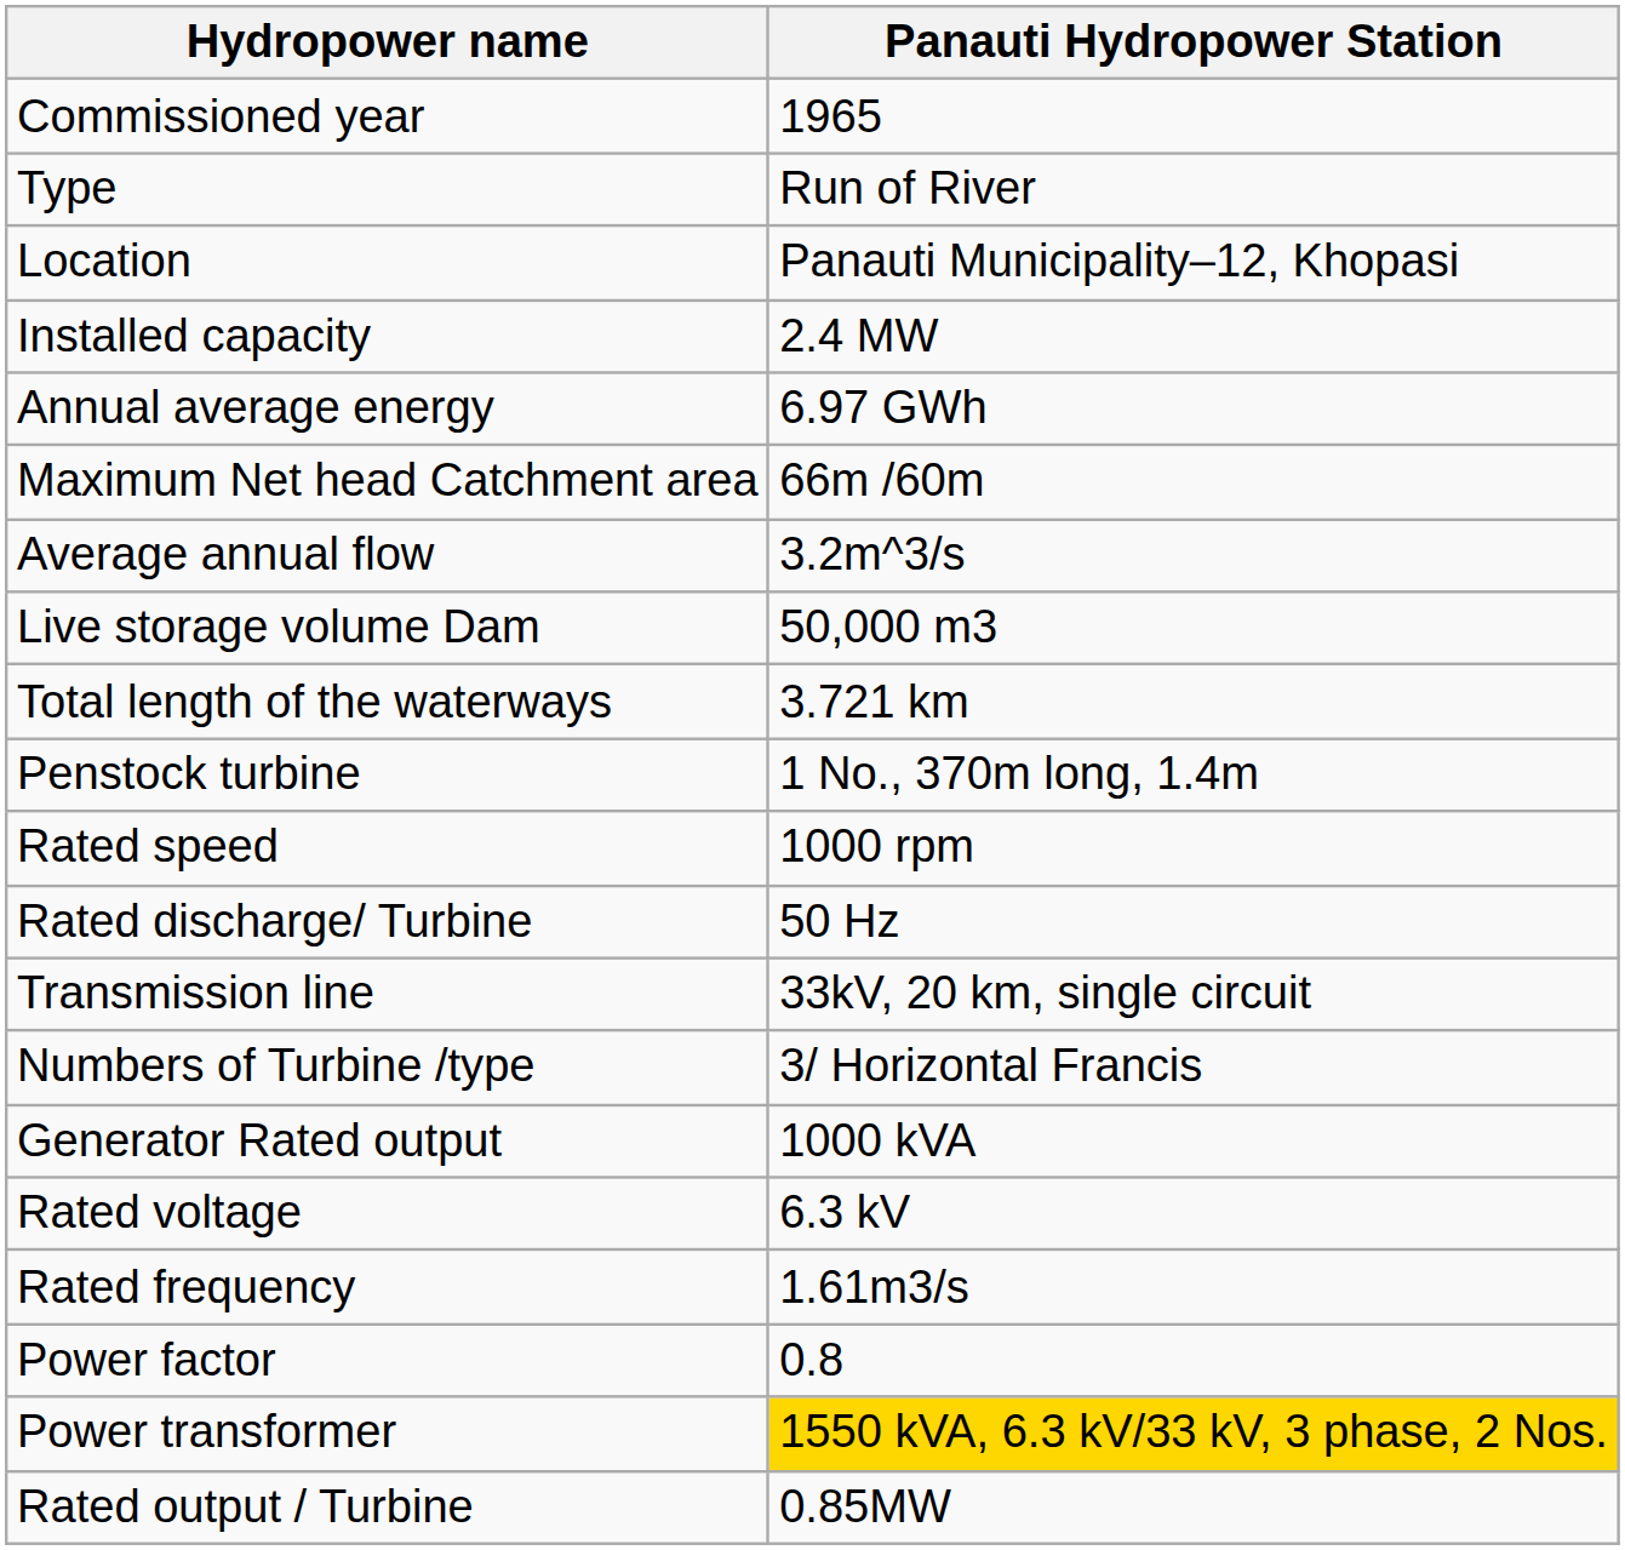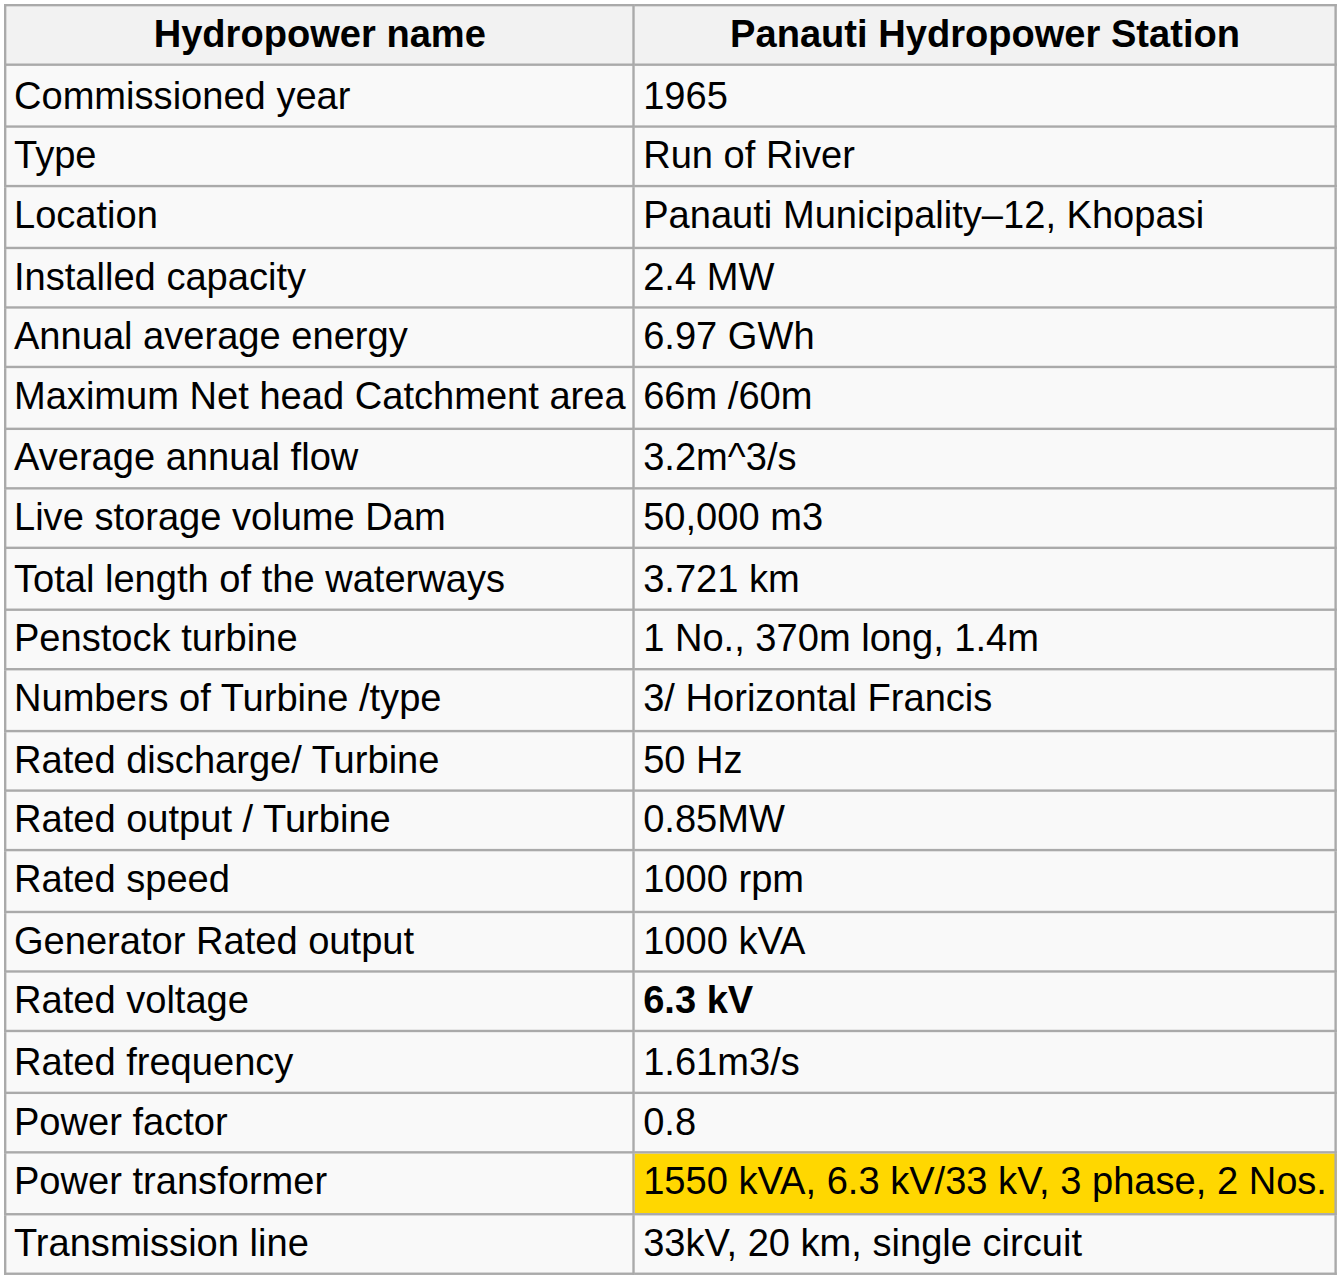rows swapped: Numbers of Turbine /type <-> Rated speed
rows swapped: Rated output / Turbine <-> Transmission line
Rated voltage | Panauti Hydropower Station: normal -> bold
